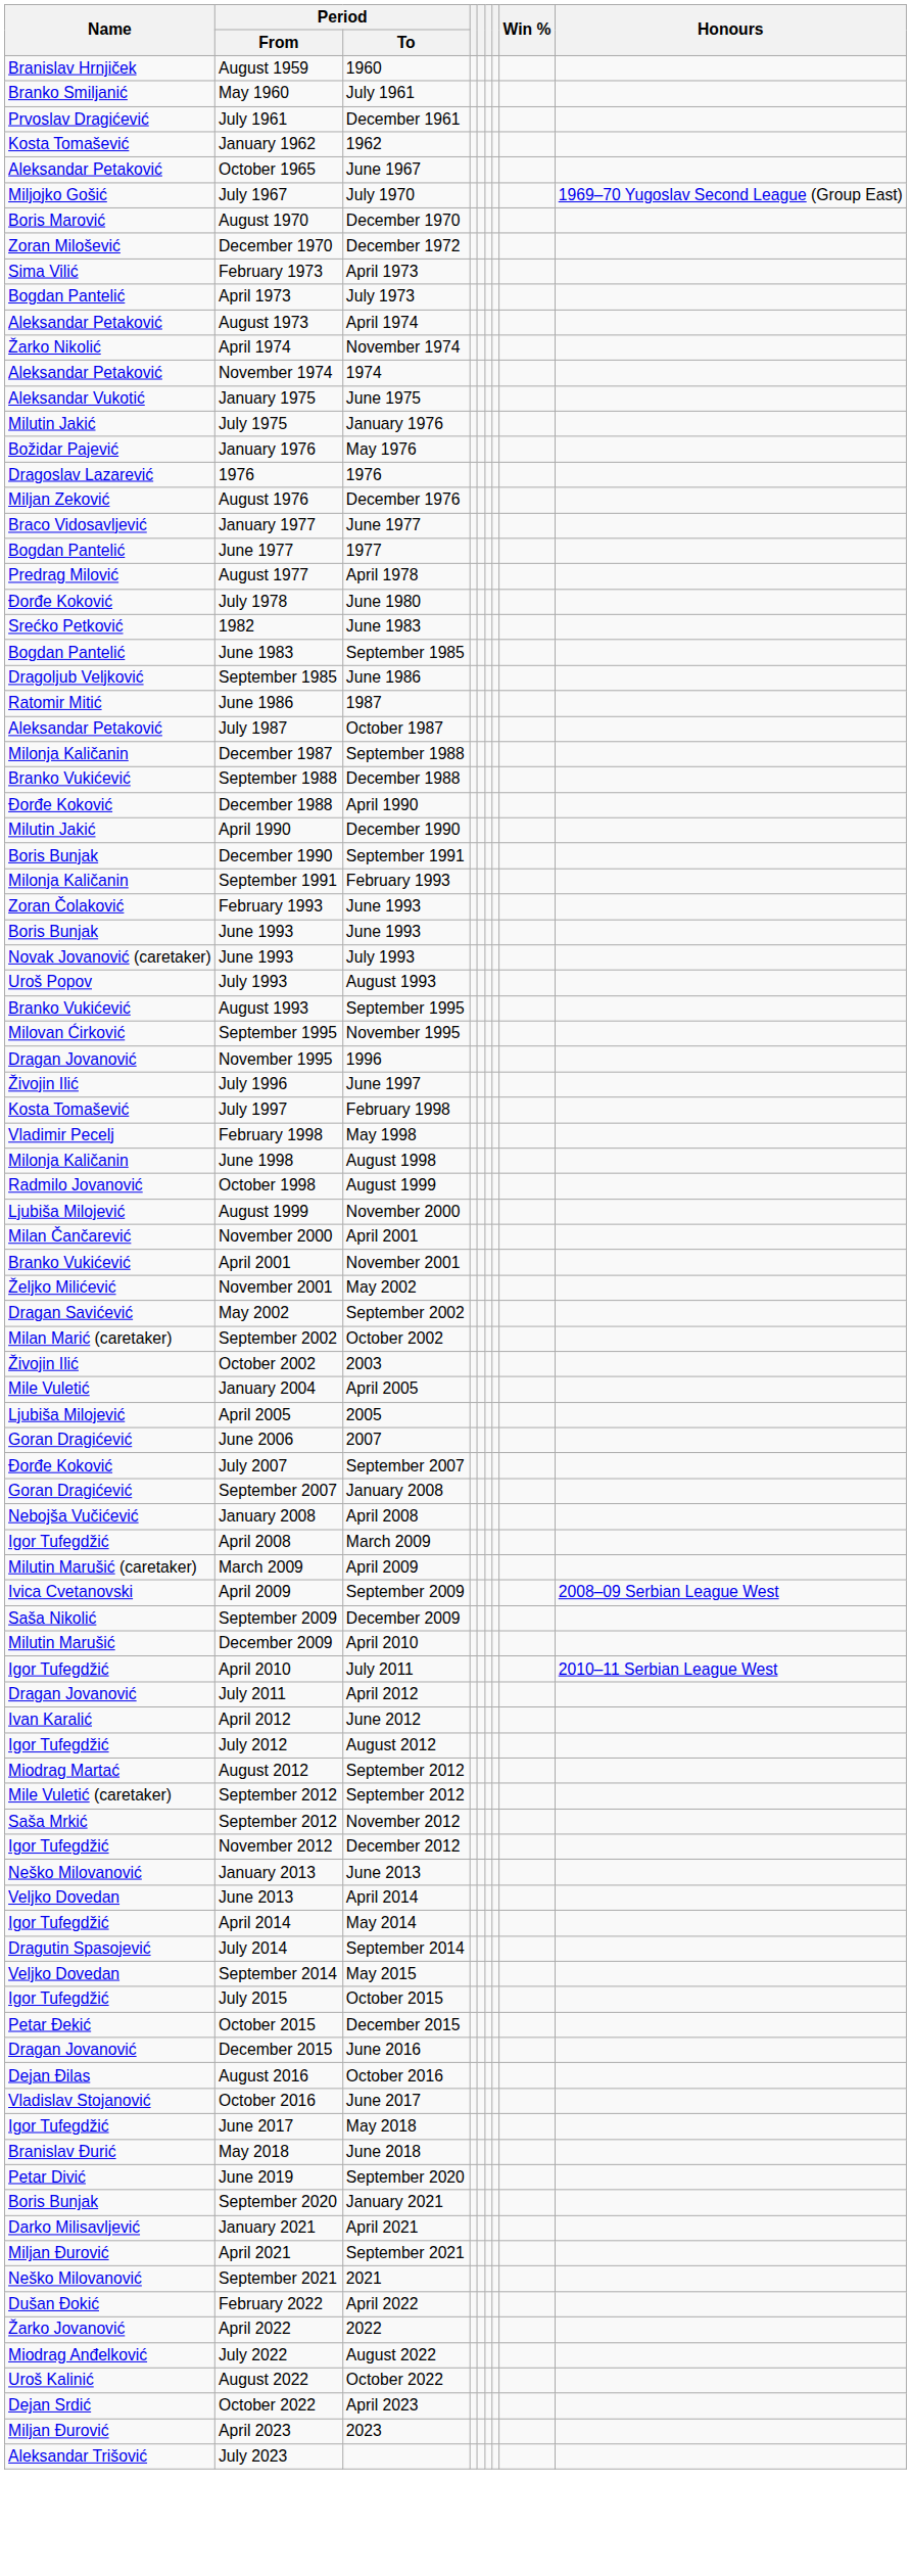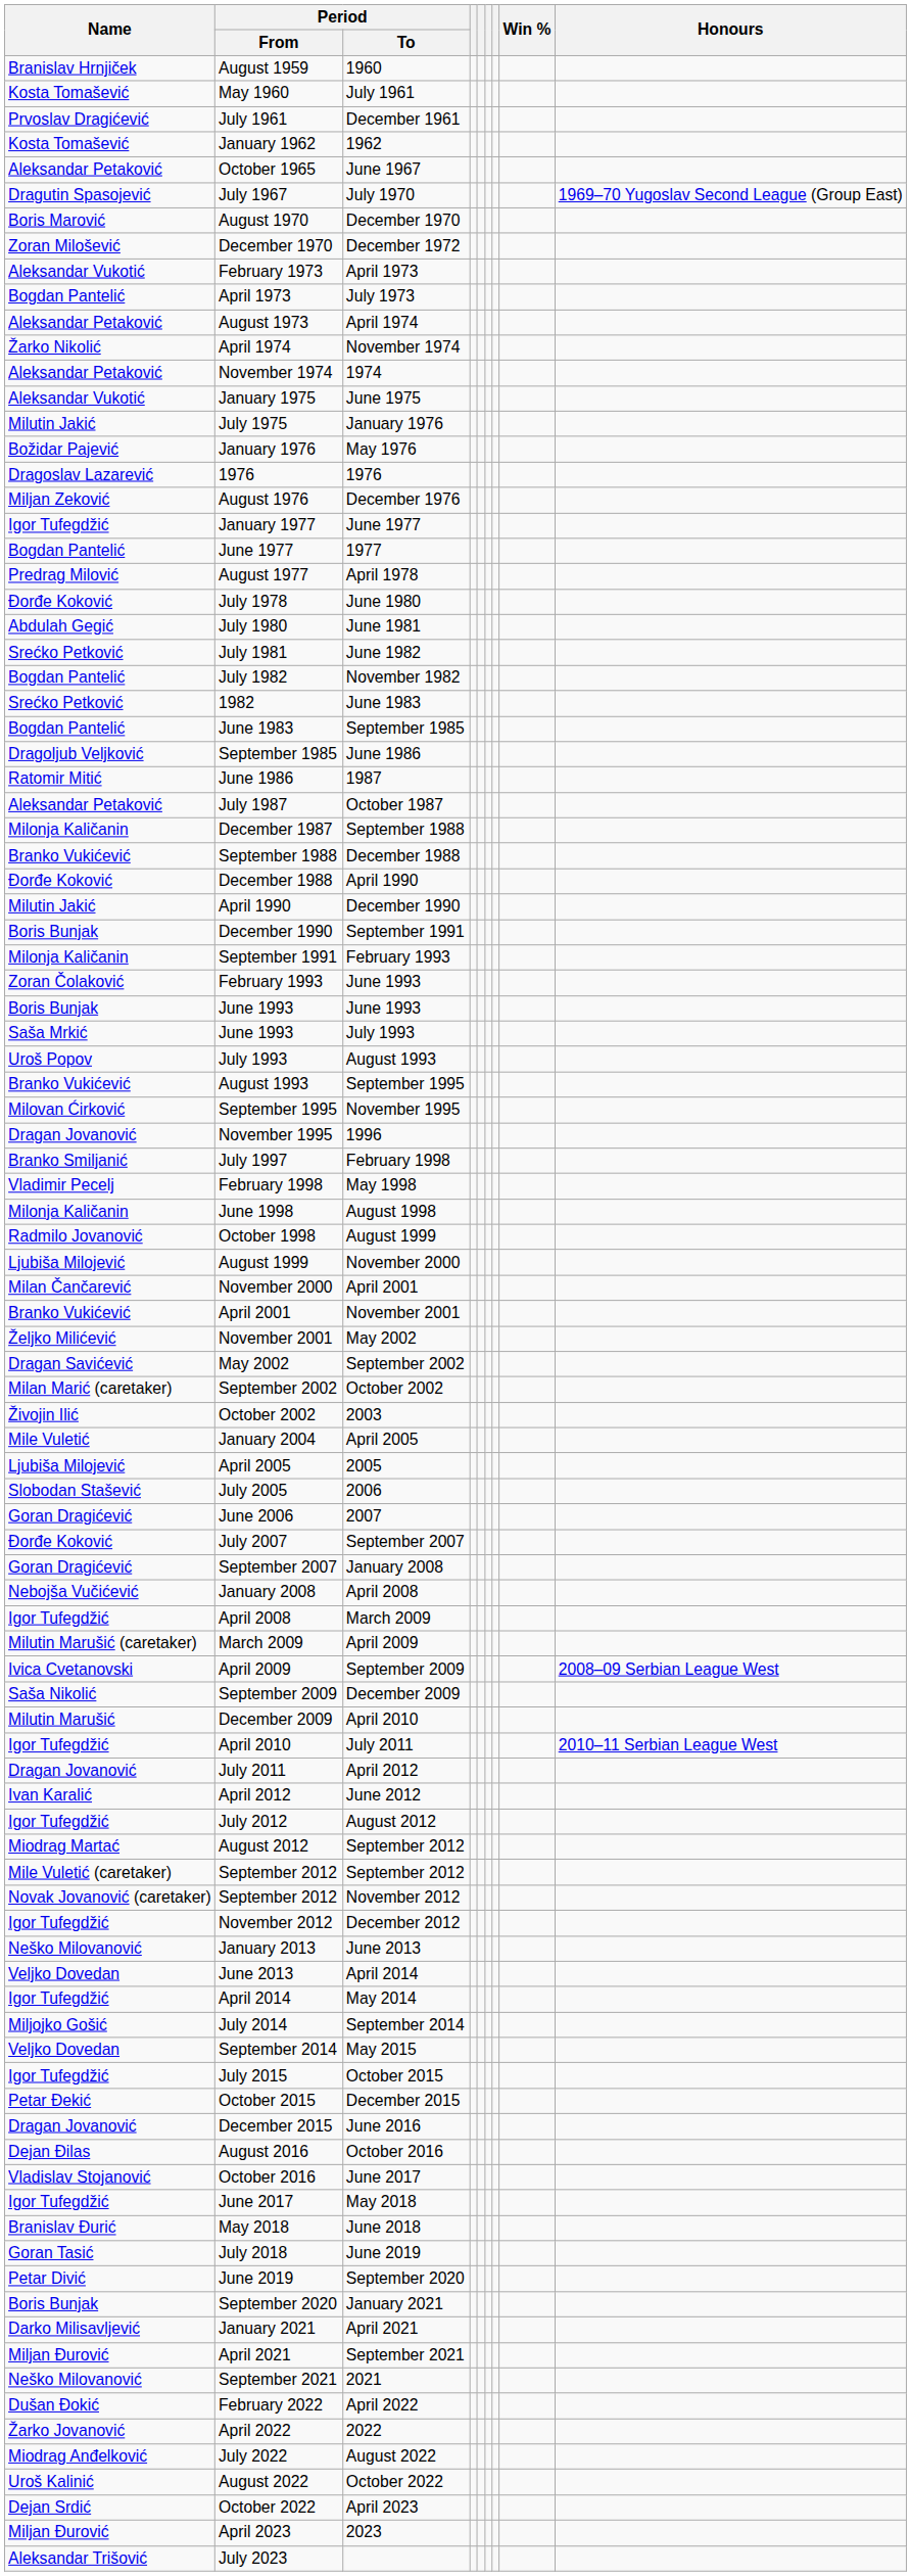May 1960 | Name: Branko Smiljanić -> Kosta Tomašević
July 1967 | Name: Miljojko Gošić -> Dragutin Spasojević
February 1973 | Name: Sima Vilić -> Aleksandar Vukotić
January 1977 | Name: Braco Vidosavljević -> Igor Tufegdžić
+ row: Abdulah Gegić | July 1980 | June 1981
+ row: Srećko Petković | July 1981 | June 1982
+ row: Bogdan Pantelić | July 1982 | November 1982
June 1993 / July 1993 | Name: Novak Jovanović (caretaker) -> Saša Mrkić
- row: Živojin Ilić | July 1996 | June 1997
July 1997 | Name: Kosta Tomašević -> Branko Smiljanić
+ row: Slobodan Stašević | July 2005 | 2006
September 2012 / November 2012 | Name: Saša Mrkić -> Novak Jovanović (caretaker)
July 2014 | Name: Dragutin Spasojević -> Miljojko Gošić
+ row: Goran Tasić | July 2018 | June 2019
